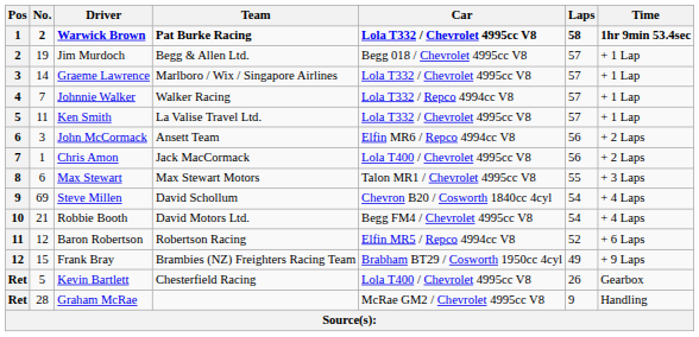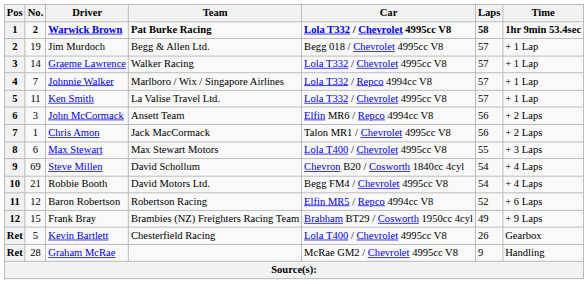Graeme Lawrence | Team: Marlboro / Wix / Singapore Airlines -> Walker Racing
Johnnie Walker | Team: Walker Racing -> Marlboro / Wix / Singapore Airlines
Chris Amon | Car: Lola T400 / Chevrolet 4995cc V8 -> Talon MR1 / Chevrolet 4995cc V8
Max Stewart | Car: Talon MR1 / Chevrolet 4995cc V8 -> Lola T400 / Chevrolet 4995cc V8
